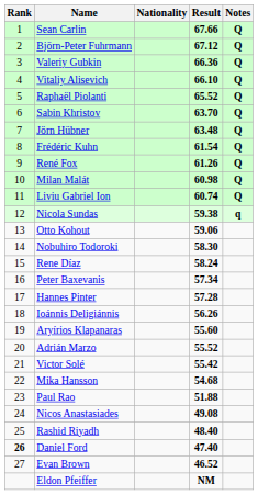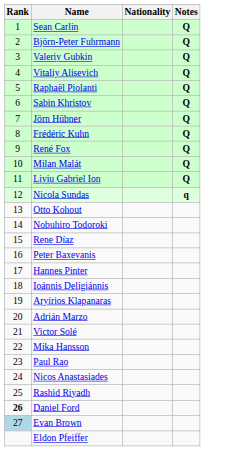- column: Result | 67.66 | 67.12 | 66.36 | 66.10 | 65.52 | 63.70 | 63.48 | 61.54 | 61.26 | 60.98 | 60.74 | 59.38 | 59.06 | 58.30 | 58.24 | 57.34 | 57.28 | 56.26 | 55.60 | 55.52 | 55.42 | 54.68 | 51.88 | 49.08 | 48.40 | 47.40 | 46.52 | NM
Evan Brown | Rank: no background -> lightblue background
